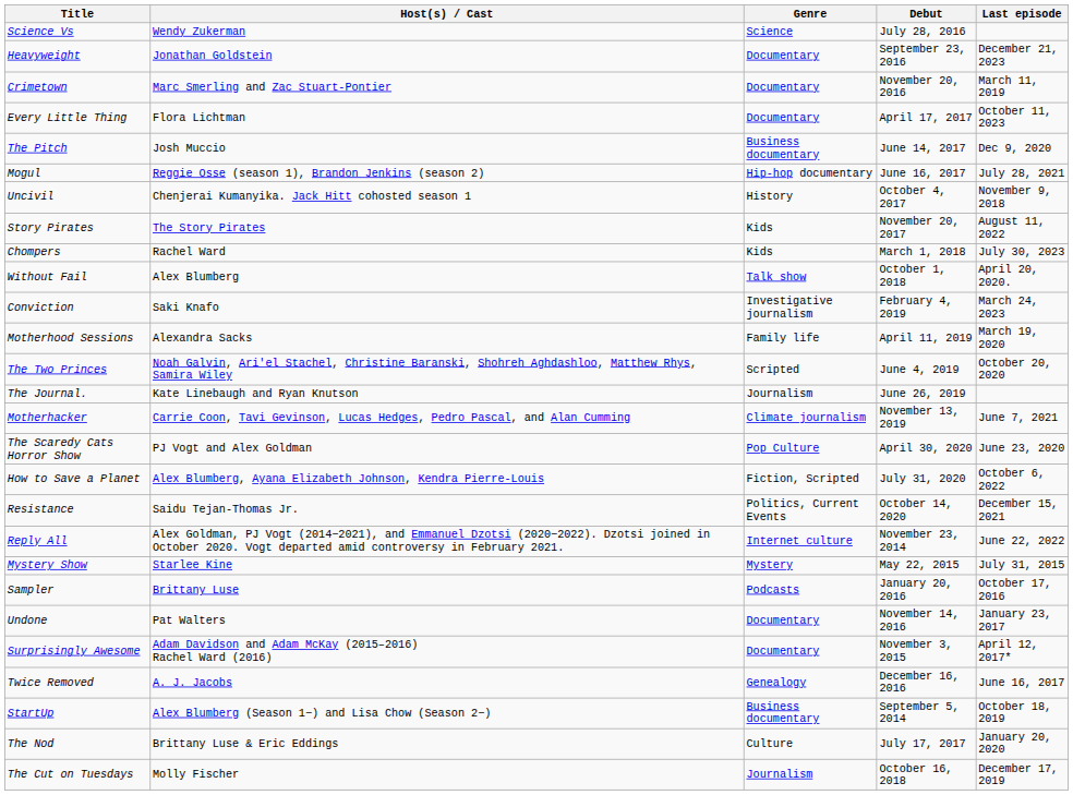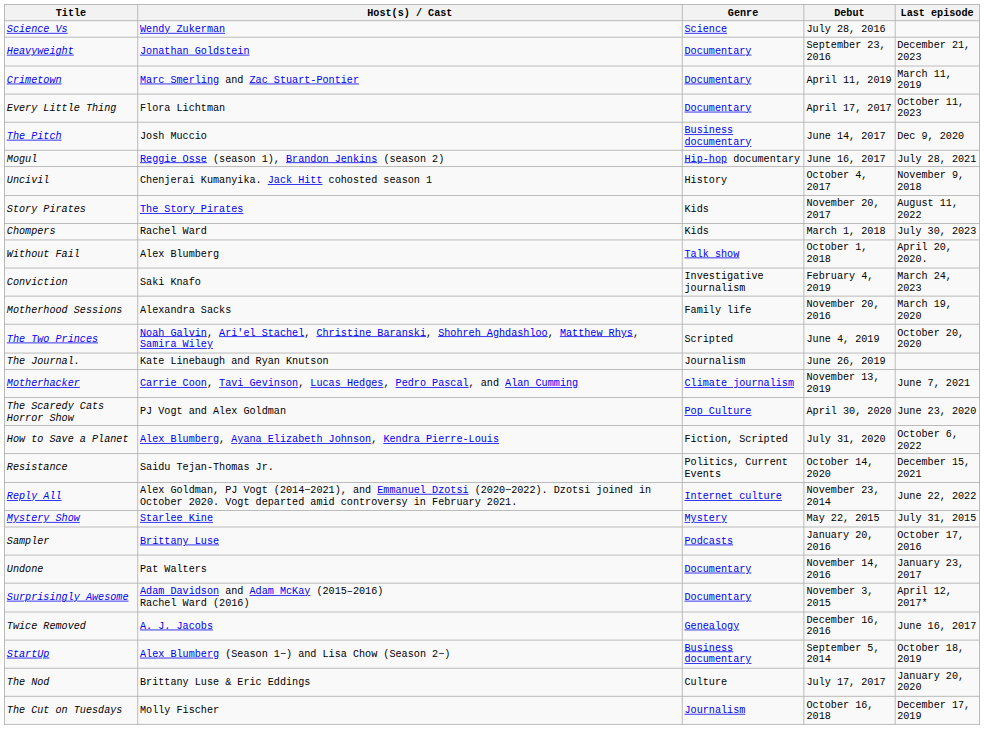Crimetown | Debut: November 20, 2016 -> April 11, 2019
Motherhood Sessions | Debut: April 11, 2019 -> November 20, 2016
